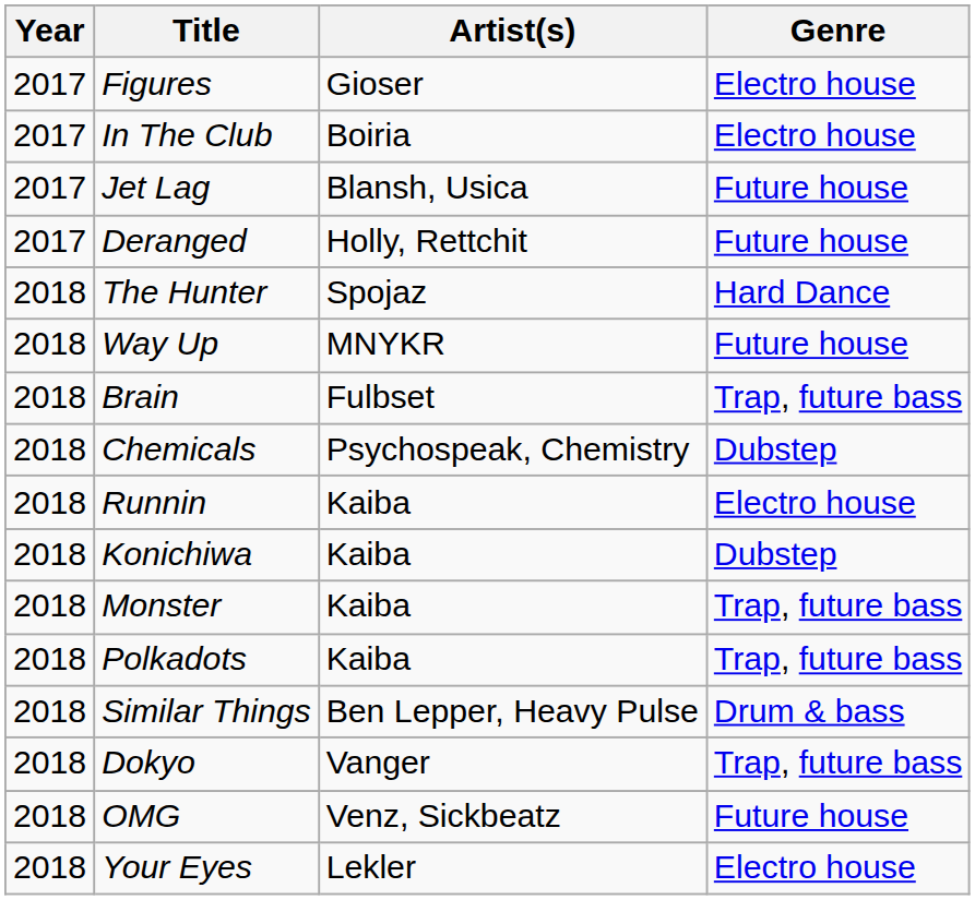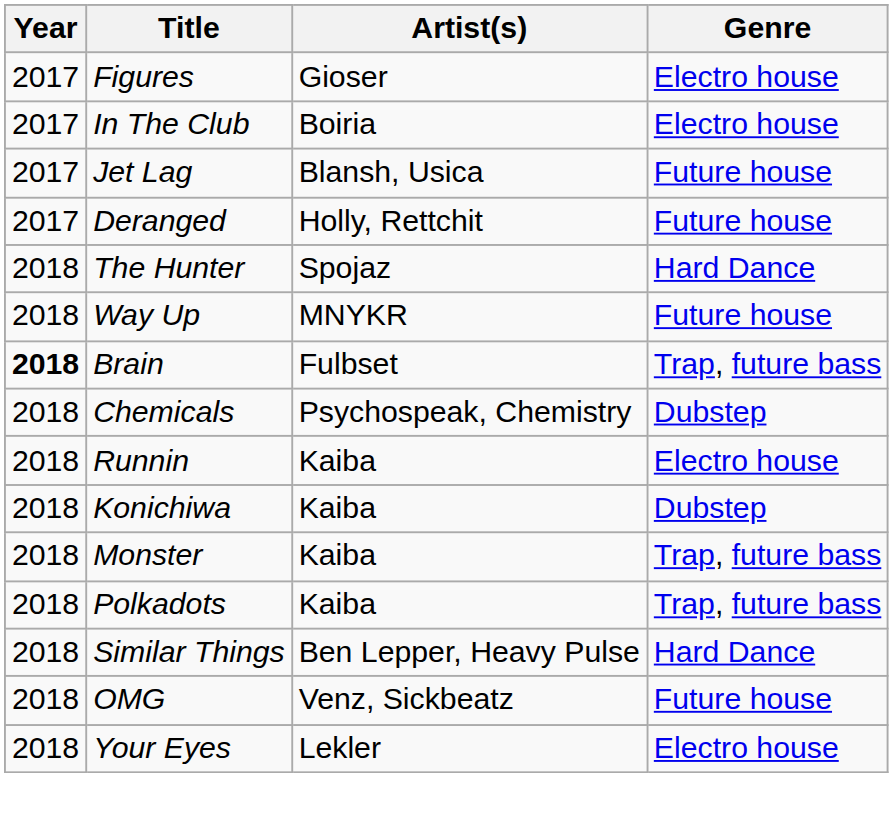Brain | Year: normal -> bold
Similar Things | Genre: Drum & bass -> Hard Dance
- row: 2018 | Dokyo | Vanger | Trap, future bass
